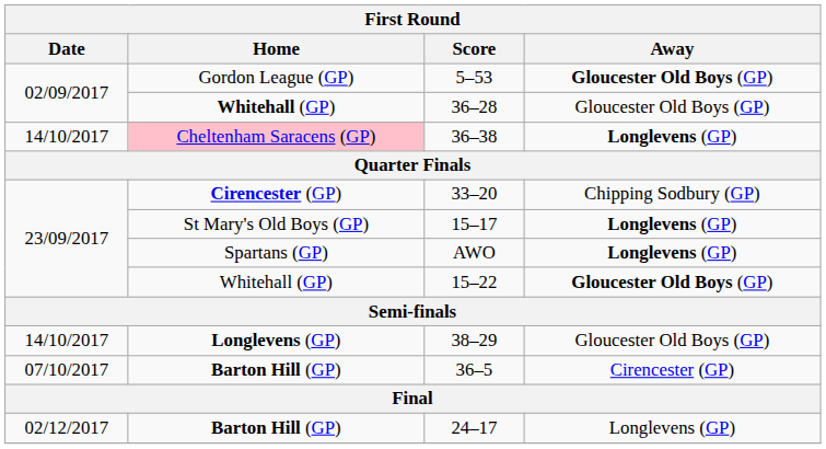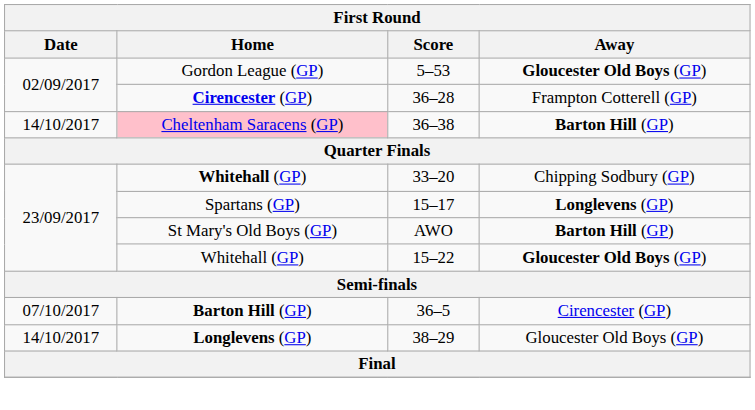36–28 | Home: Whitehall (GP) -> Cirencester (GP)
36–28 | Away: Gloucester Old Boys (GP) -> Frampton Cotterell (GP)
36–38 | Away: Longlevens (GP) -> Barton Hill (GP)
33–20 | Home: Cirencester (GP) -> Whitehall (GP)
15–17 | Home: St Mary's Old Boys (GP) -> Spartans (GP)
AWO | Home: Spartans (GP) -> St Mary's Old Boys (GP)
AWO | Away: Longlevens (GP) -> Barton Hill (GP)
rows swapped: 36–5 <-> 38–29
- row: 02/12/2017 | Barton Hill (GP) | 24–17 | Longlevens (GP)
